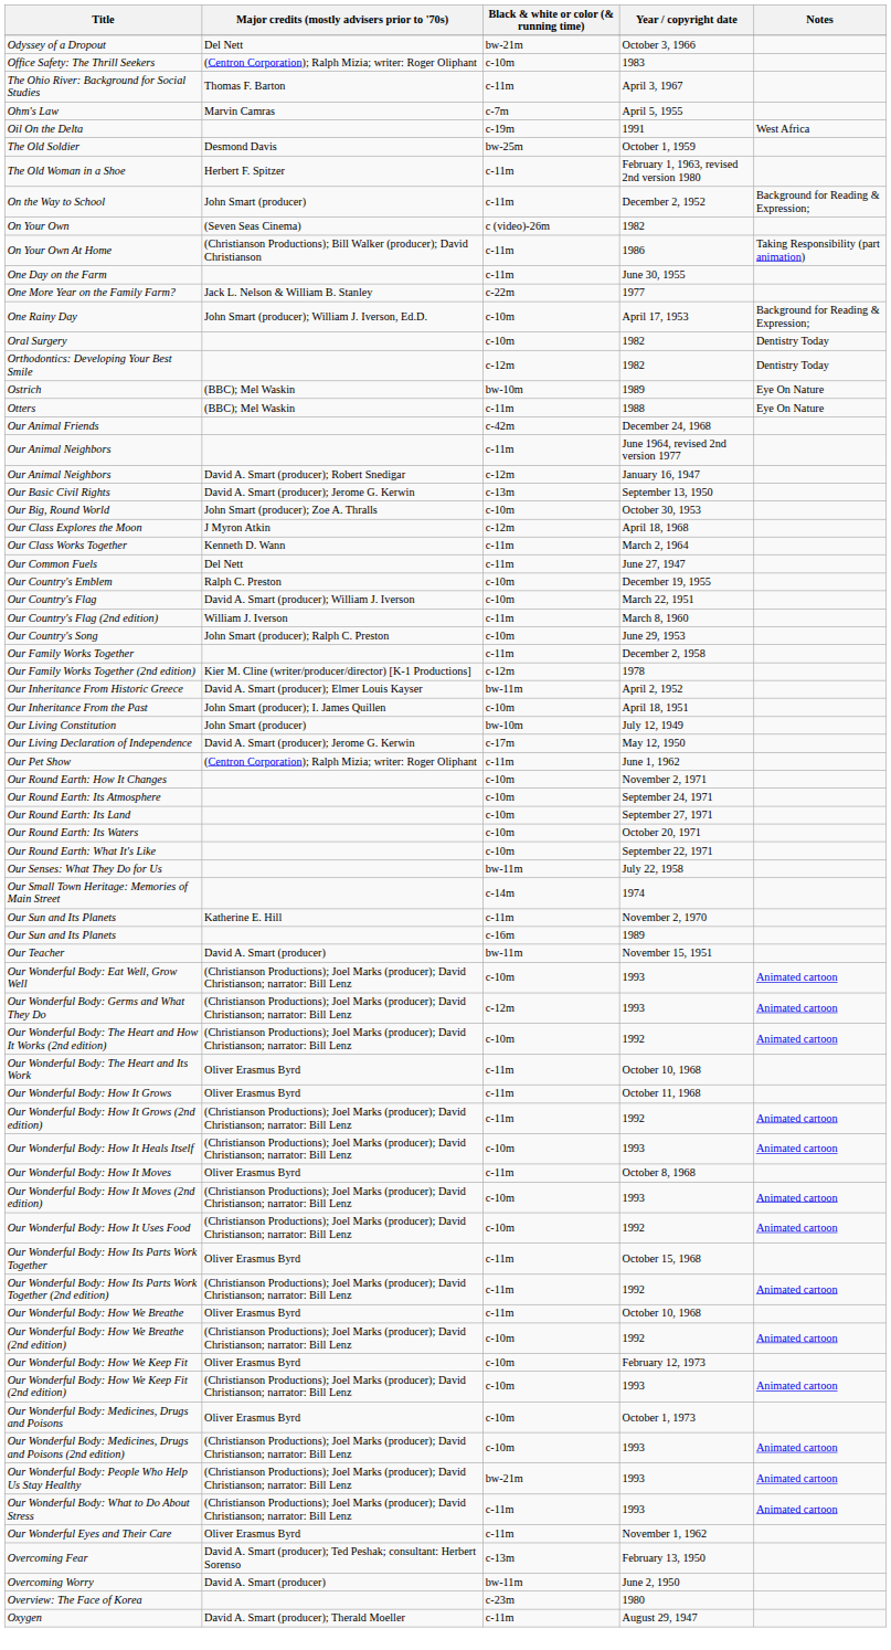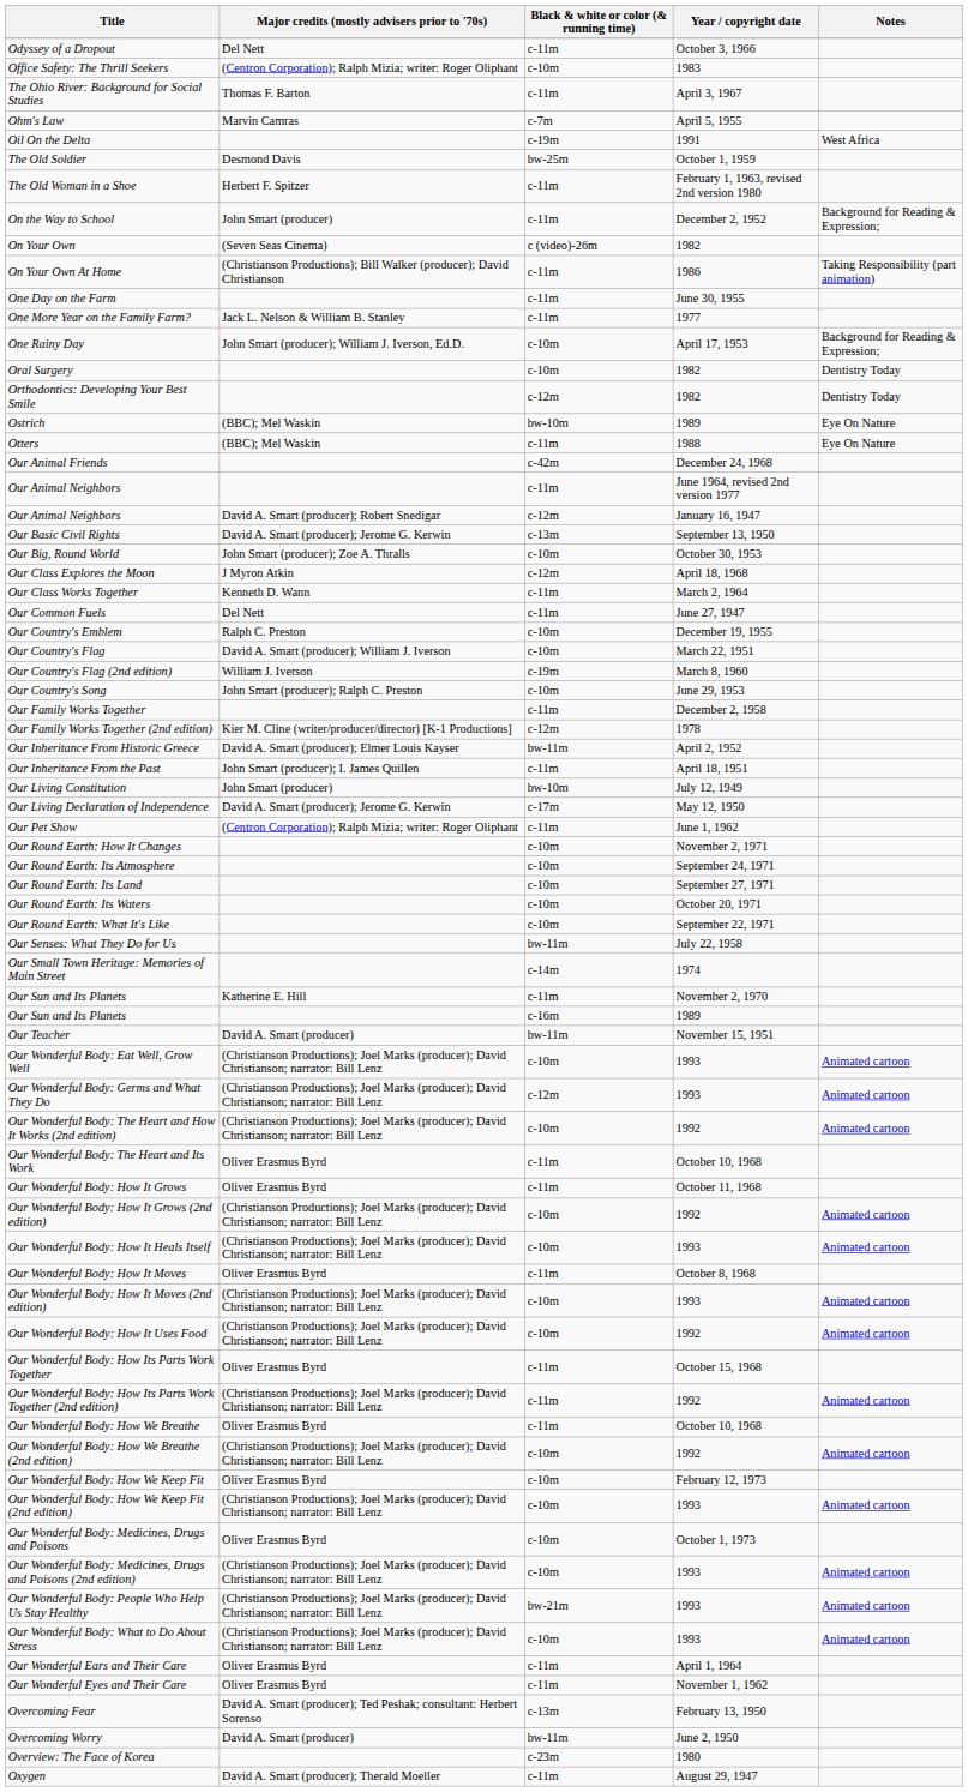Odyssey of a Dropout | Black & white or color (& running time): bw-21m -> c-11m
One More Year on the Family Farm? | Black & white or color (& running time): c-22m -> c-11m
Our Country's Flag (2nd edition) | Black & white or color (& running time): c-11m -> c-19m
Our Inheritance From the Past | Black & white or color (& running time): c-10m -> c-11m
Our Wonderful Body: How It Grows (2nd edition) | Black & white or color (& running time): c-11m -> c-10m
Our Wonderful Body: What to Do About Stress | Black & white or color (& running time): c-11m -> c-10m
+ row: Our Wonderful Ears and Their Care | Oliver Erasmus Byrd | c-11m | April 1, 1964
